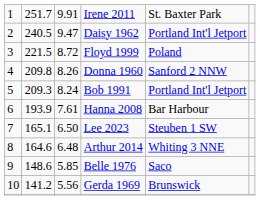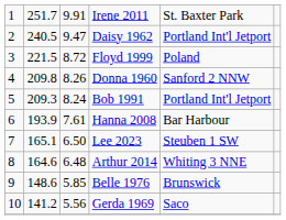Belle 1976 | column 5: Saco -> Brunswick
Gerda 1969 | column 5: Brunswick -> Saco
